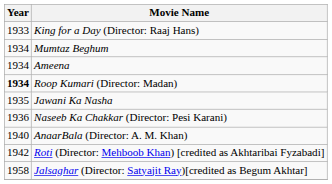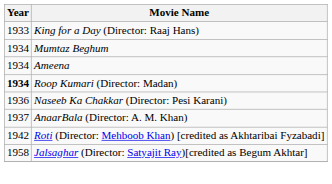- row: 1935 | Jawani Ka Nasha
AnaarBala (Director: A. M. Khan) | Year: 1940 -> 1937
